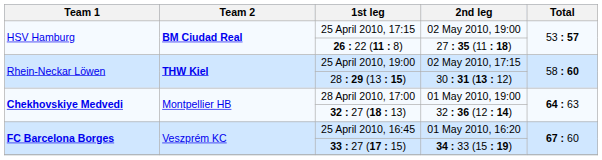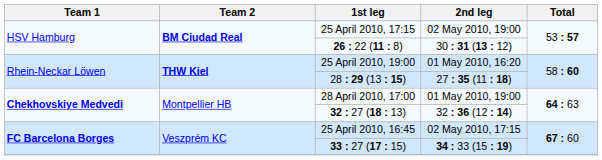26 : 22 (11 : 8) | 2nd leg: 27 : 35 (11 : 18) -> 30 : 31 (13 : 12)
25 April 2010, 19:00 | 2nd leg: 02 May 2010, 17:15 -> 01 May 2010, 16:20
28 : 29 (13 : 15) | 2nd leg: 30 : 31 (13 : 12) -> 27 : 35 (11 : 18)
25 April 2010, 16:45 | 2nd leg: 01 May 2010, 16:20 -> 02 May 2010, 17:15
